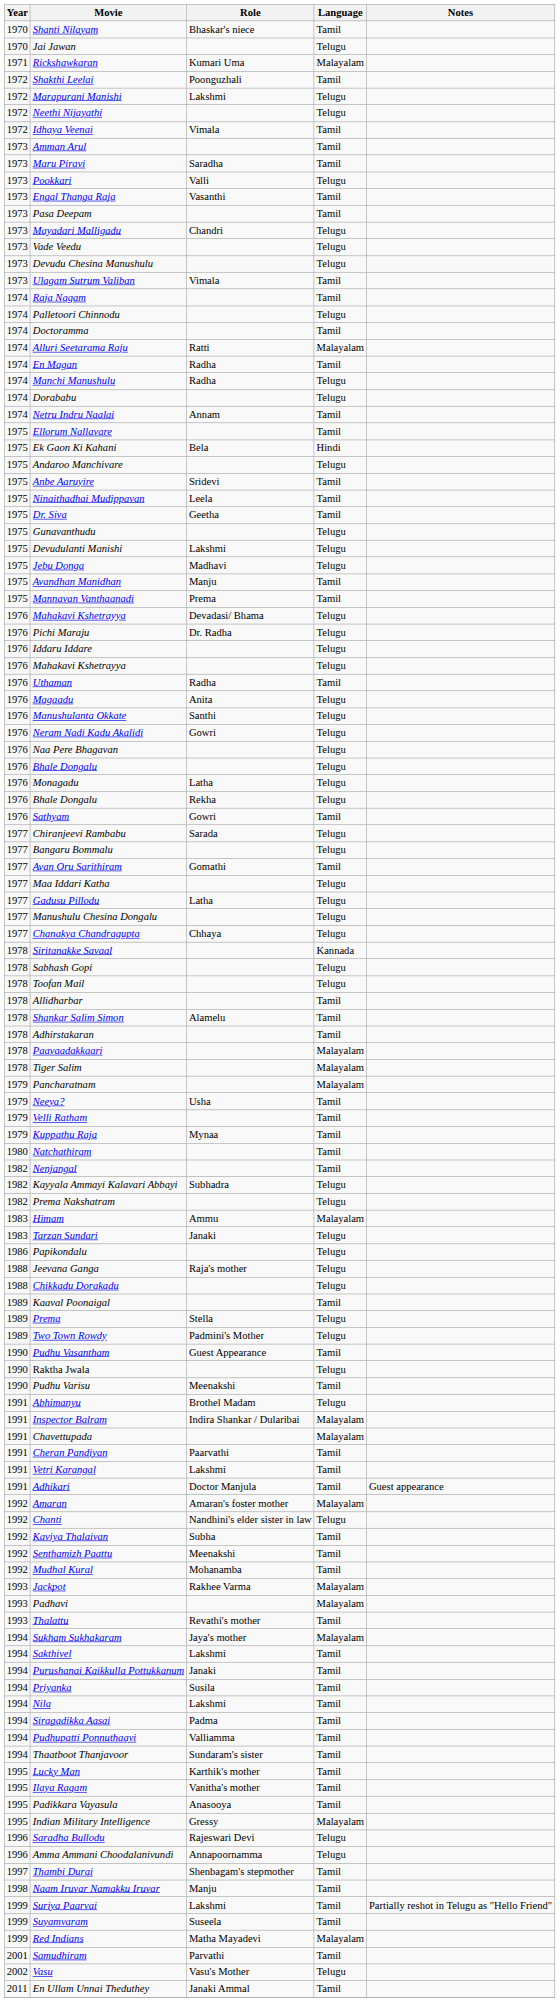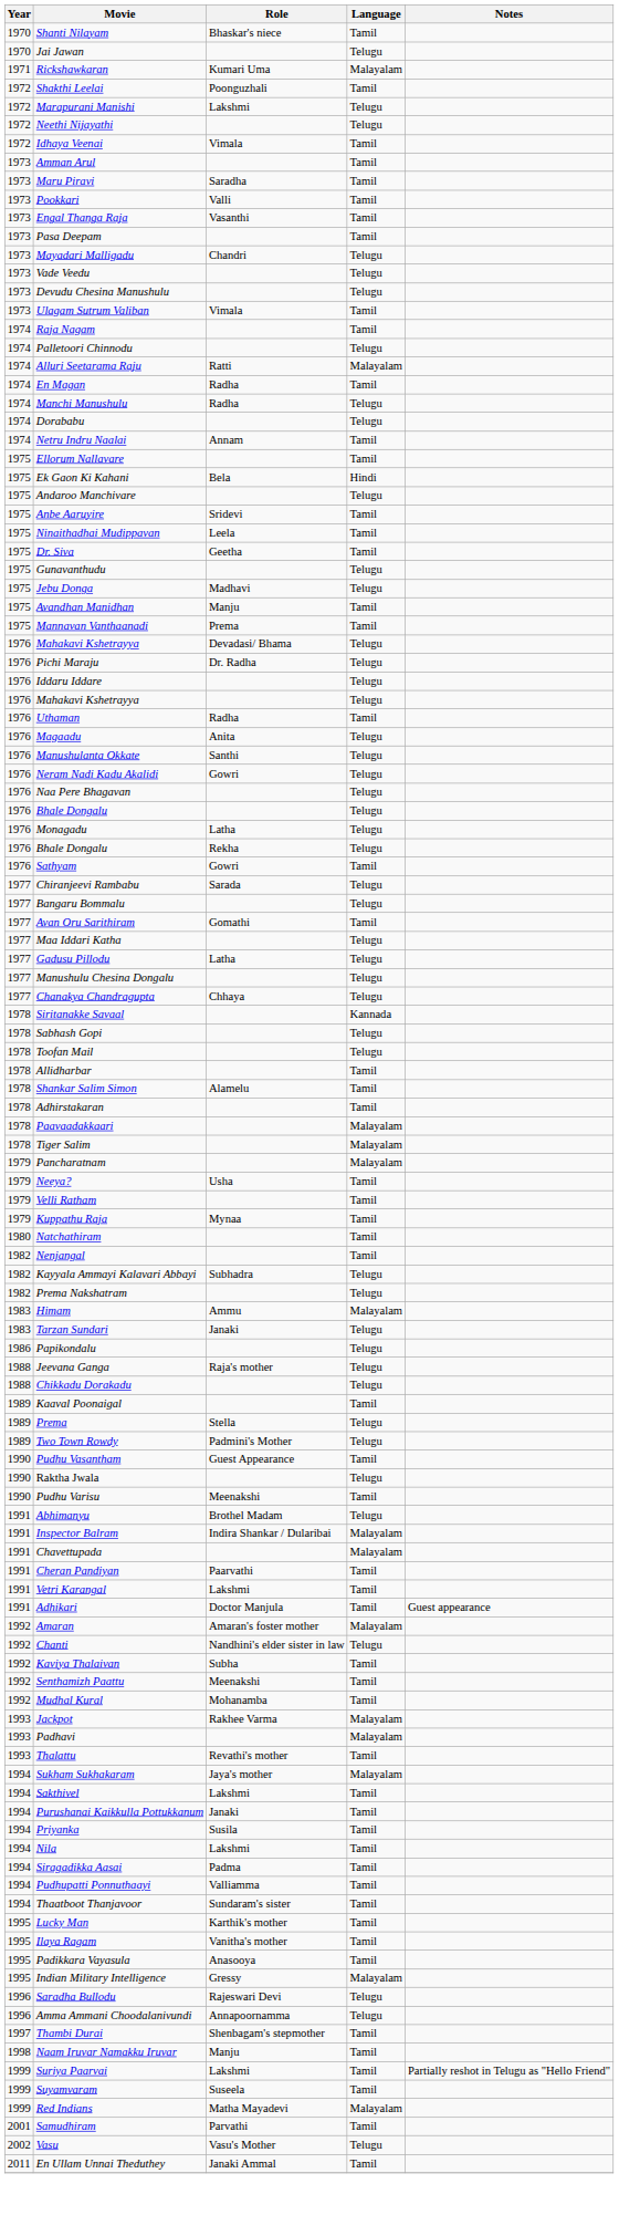Pookkari | Language: Telugu -> Tamil
- row: 1974 | Doctoramma | Tamil
- row: 1975 | Devudulanti Manishi | Lakshmi | Telugu
